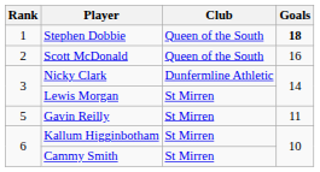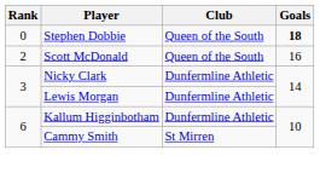Stephen Dobbie | Rank: 1 -> 0
Lewis Morgan | Club: St Mirren -> Dunfermline Athletic
- row: 5 | Gavin Reilly | St Mirren | 11
Kallum Higginbotham | Club: St Mirren -> Dunfermline Athletic
